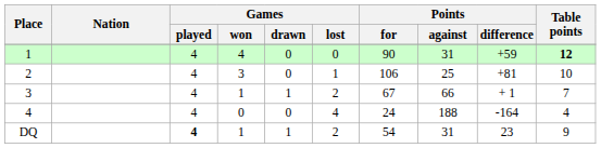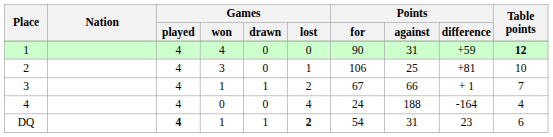DQ | Games / lost: normal -> bold
DQ | Table points: 9 -> 6
